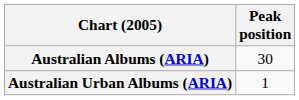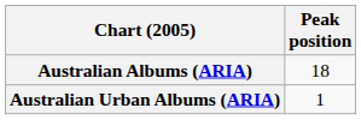Australian Albums (ARIA) | Peak position: 30 -> 18
